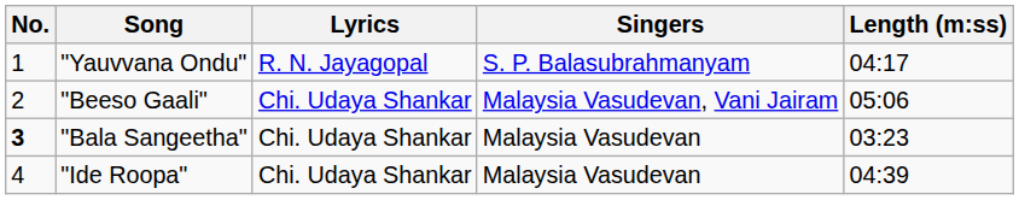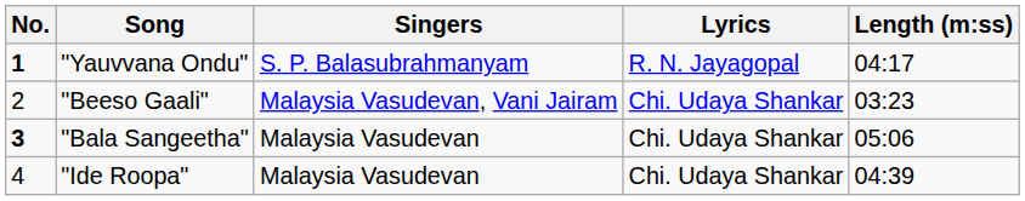columns swapped: Singers <-> Lyrics
"Yauvvana Ondu" | No.: normal -> bold
"Beeso Gaali" | Length (m:ss): 05:06 -> 03:23
"Bala Sangeetha" | Length (m:ss): 03:23 -> 05:06
